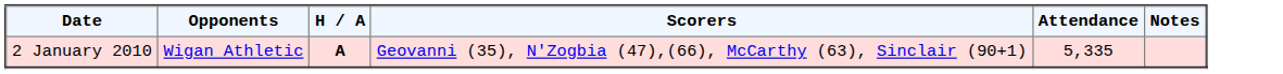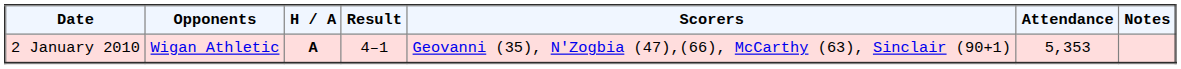+ column: Result | 4–1
2 January 2010 | Attendance: 5,335 -> 5,353
